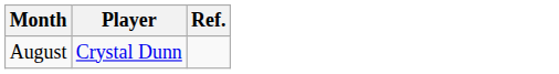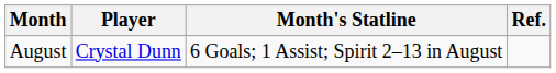+ column: Month's Statline | 6 Goals; 1 Assist; Spirit 2–13 in August
